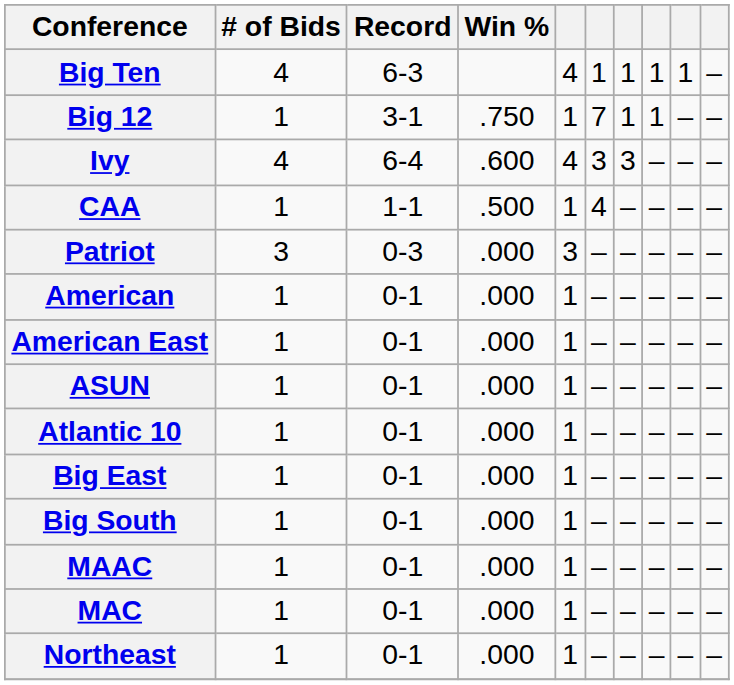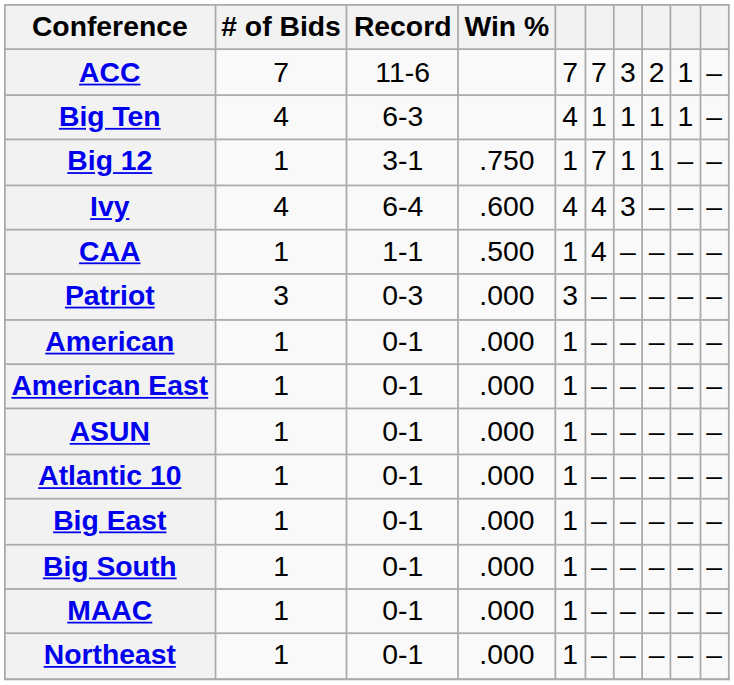+ row: ACC | 7 | 11-6 | 7 | 7 | 3 | 2 | 1 | –
Ivy | column 6: 3 -> 4
- row: MAC | 1 | 0-1 | .000 | 1 | – | – | – | – | –
